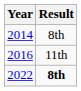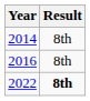2016 | Result: 11th -> 8th
